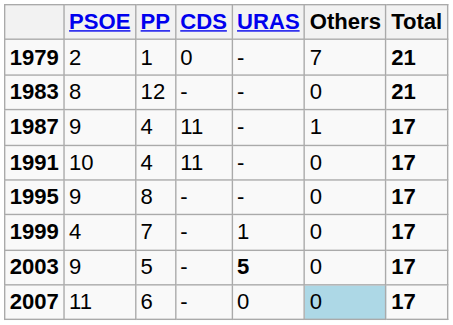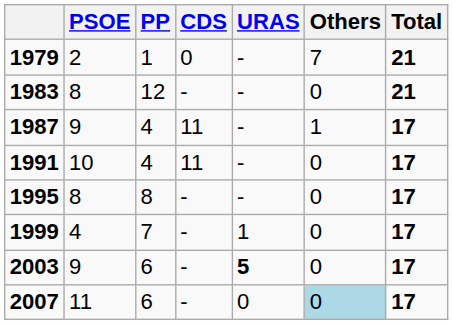1995 | PSOE: 9 -> 8
2003 | PP: 5 -> 6
